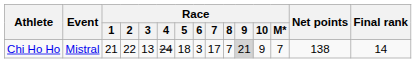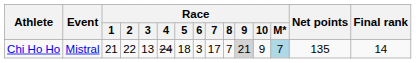Chi Ho Ho | Race / M*: no background -> lightblue background
Chi Ho Ho | Net points: 138 -> 135
